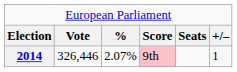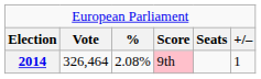2014 | column 2: 326,446 -> 326,464
2014 | column 3: 2.07% -> 2.08%
